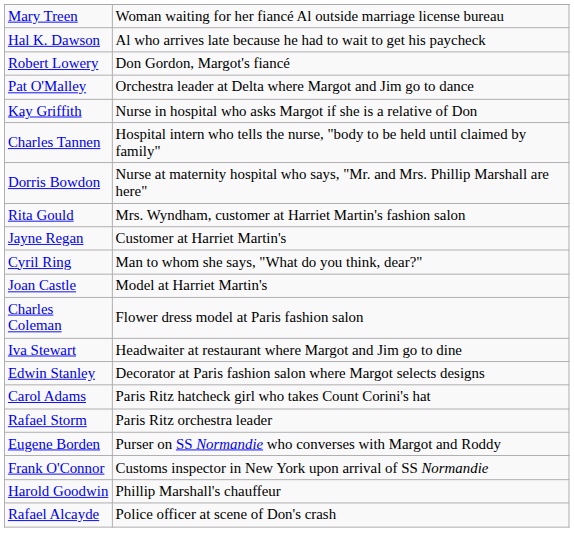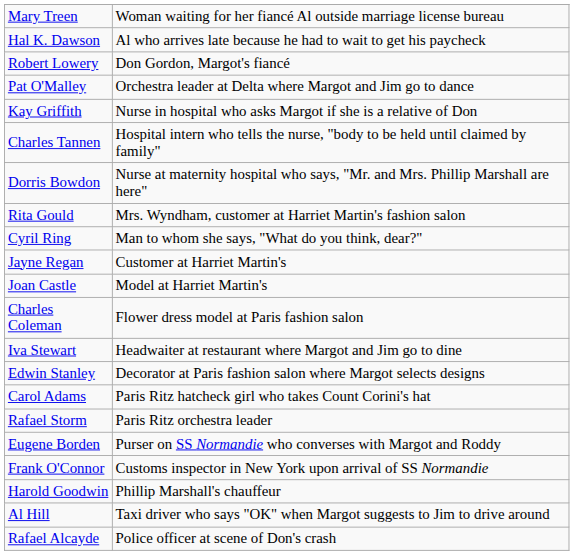rows swapped: Jayne Regan <-> Cyril Ring
+ row: Al Hill | Taxi driver who says "OK" when Margot suggests to Jim to drive around
